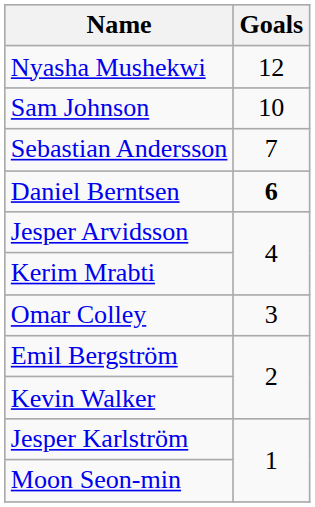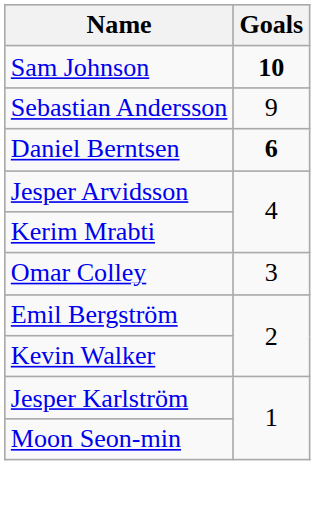- row: Nyasha Mushekwi | 12
Sam Johnson | Goals: normal -> bold
Sebastian Andersson | Goals: 7 -> 9
